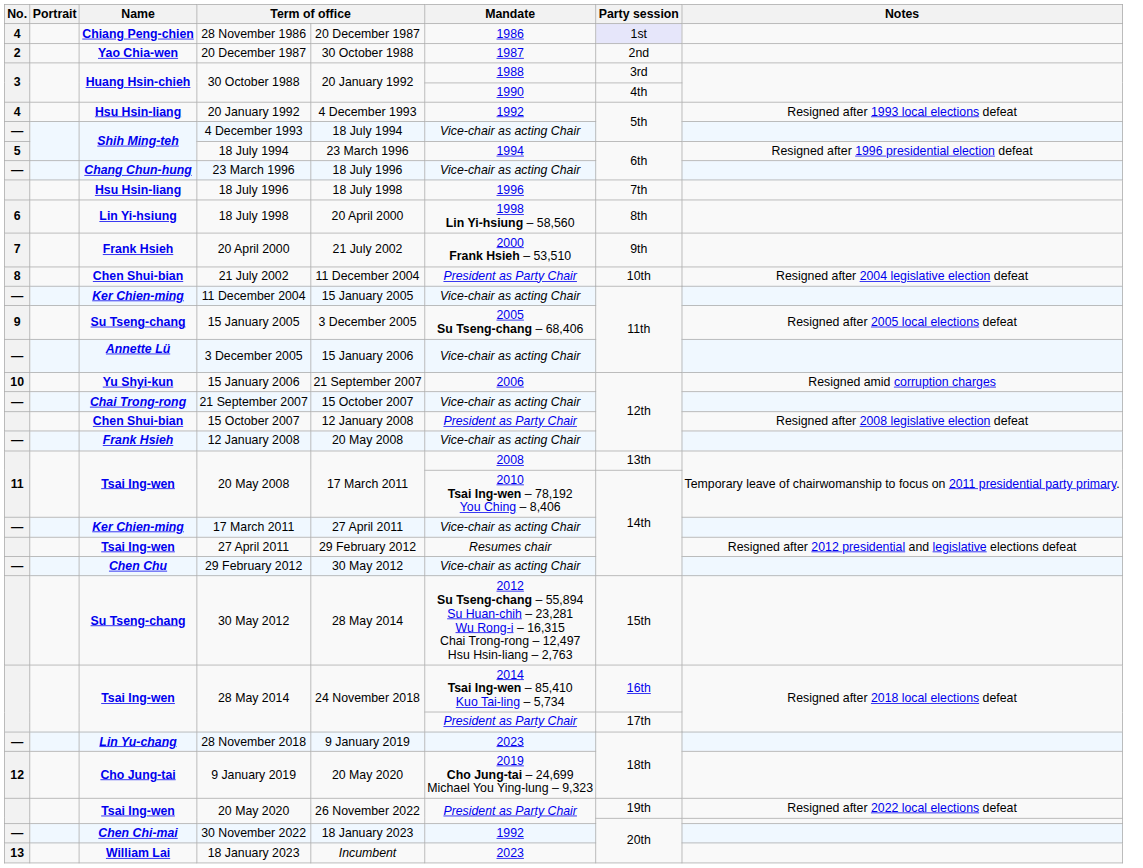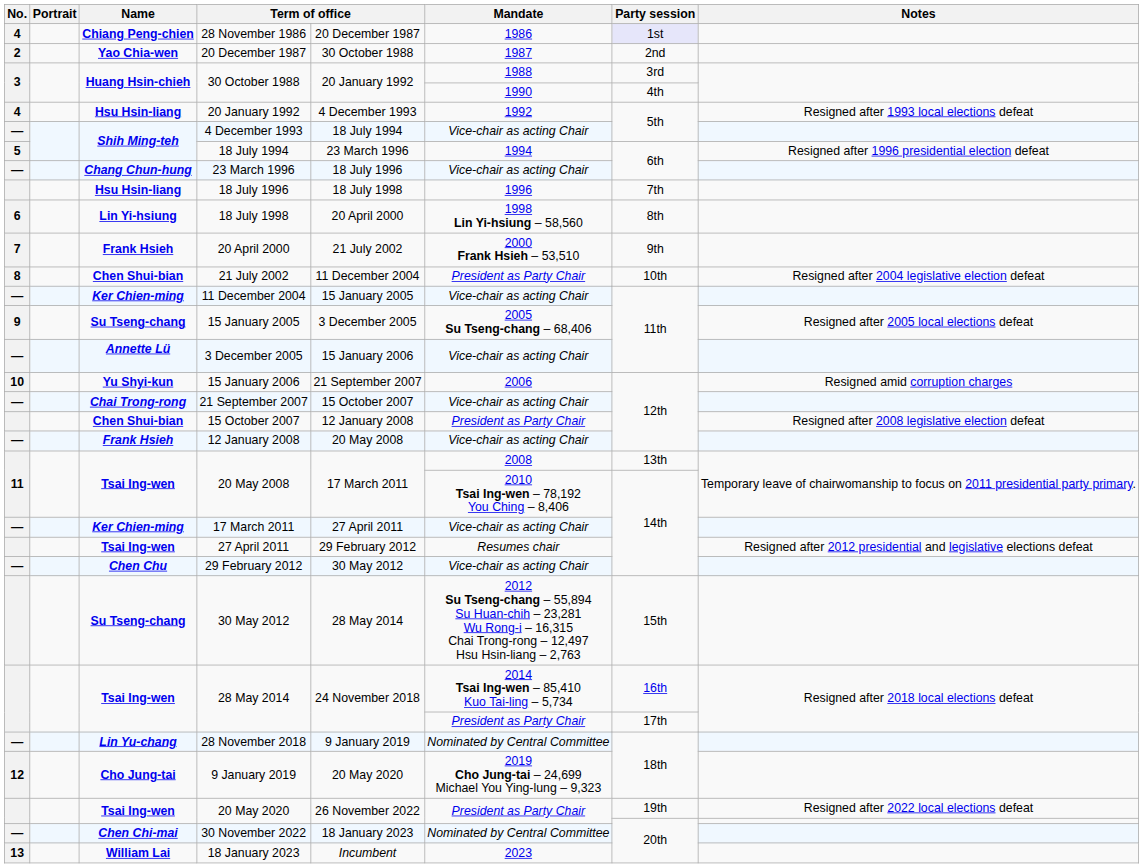28 November 2018 | Mandate: 2023 -> Nominated by Central Committee
30 November 2022 | Mandate: 1992 -> Nominated by Central Committee
